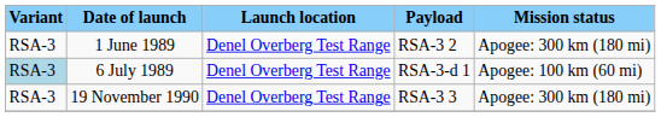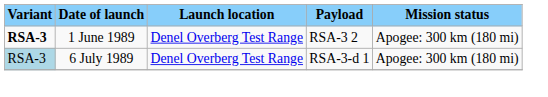1 June 1989 | Variant: normal -> bold
6 July 1989 | Mission status: Apogee: 100 km (60 mi) -> Apogee: 300 km (180 mi)
- row: RSA-3 | 19 November 1990 | Denel Overberg Test Range | RSA-3 3 | Apogee: 300 km (180 mi)
